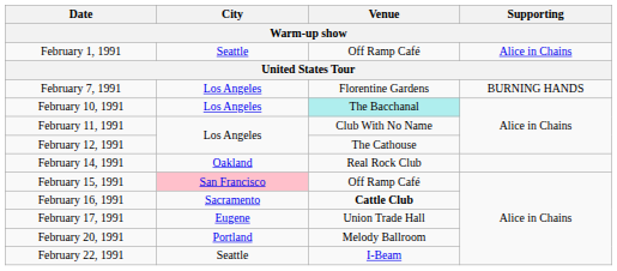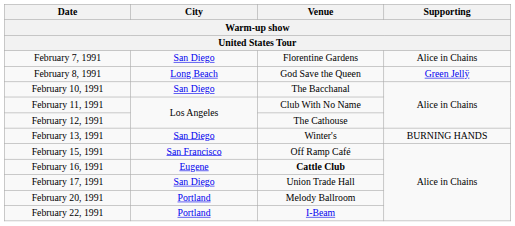- row: February 1, 1991 | Seattle | Off Ramp Café | Alice in Chains
February 7, 1991 | City: Los Angeles -> San Diego
February 7, 1991 | Supporting: BURNING HANDS -> Alice in Chains
+ row: February 8, 1991 | Long Beach | God Save the Queen | Green Jellÿ
February 10, 1991 | City: Los Angeles -> San Diego
February 10, 1991 | Venue: paleturquoise background -> no background
+ row: February 13, 1991 | San Diego | Winter's | BURNING HANDS
- row: February 14, 1991 | Oakland | Real Rock Club
February 15, 1991 | City: pink background -> no background
February 16, 1991 | City: Sacramento -> Eugene
February 17, 1991 | City: Eugene -> San Diego
February 22, 1991 | City: Seattle -> Portland
